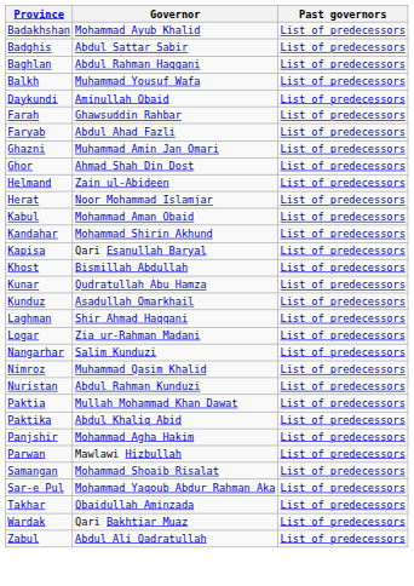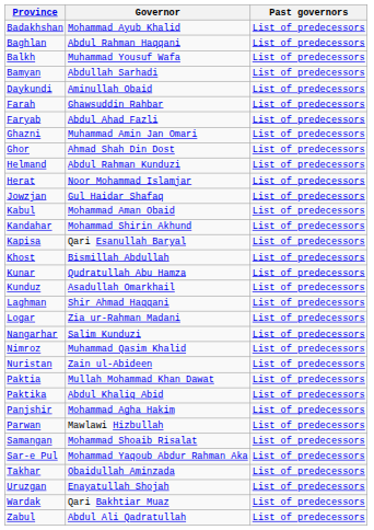- row: Badghis | Abdul Sattar Sabir | List of predecessors
+ row: Bamyan | Abdullah Sarhadi | List of predecessors
Helmand | Governor: Zain ul-Abideen -> Abdul Rahman Kunduzi
+ row: Jowzjan | Gul Haidar Shafaq | List of predecessors
Nuristan | Governor: Abdul Rahman Kunduzi -> Zain ul-Abideen
+ row: Uruzgan | Enayatullah Shojah | List of predecessors
